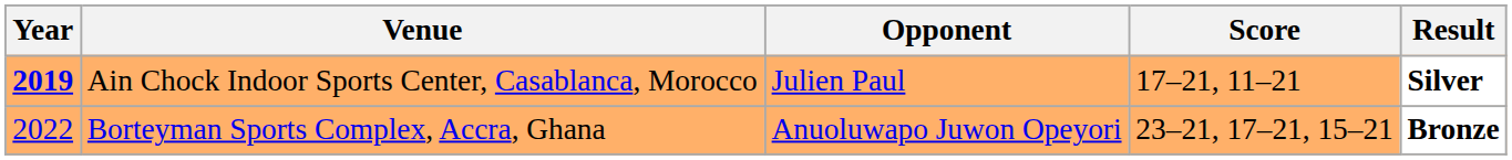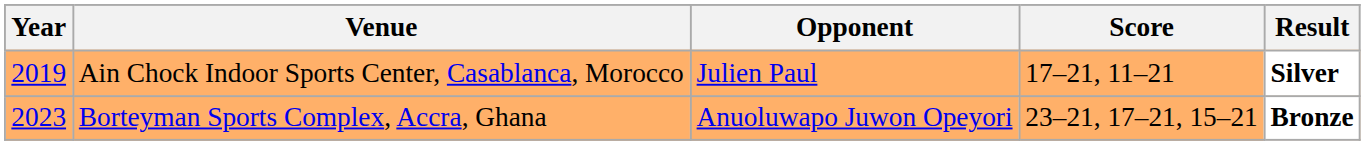Ain Chock Indoor Sports Center, Casablanca, Morocco | Year: bold -> normal
Borteyman Sports Complex, Accra, Ghana | Year: 2022 -> 2023
